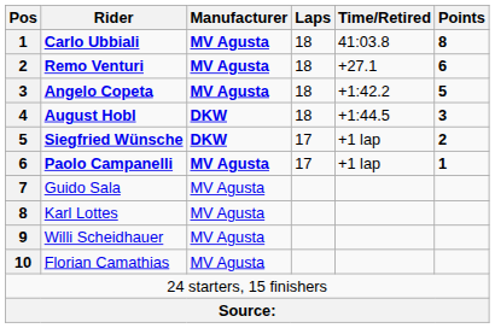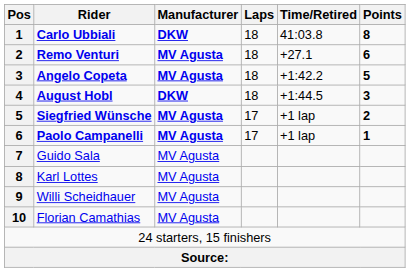Carlo Ubbiali | Manufacturer: MV Agusta -> DKW
Siegfried Wünsche | Manufacturer: DKW -> MV Agusta
